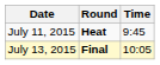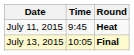columns swapped: Time <-> Round
